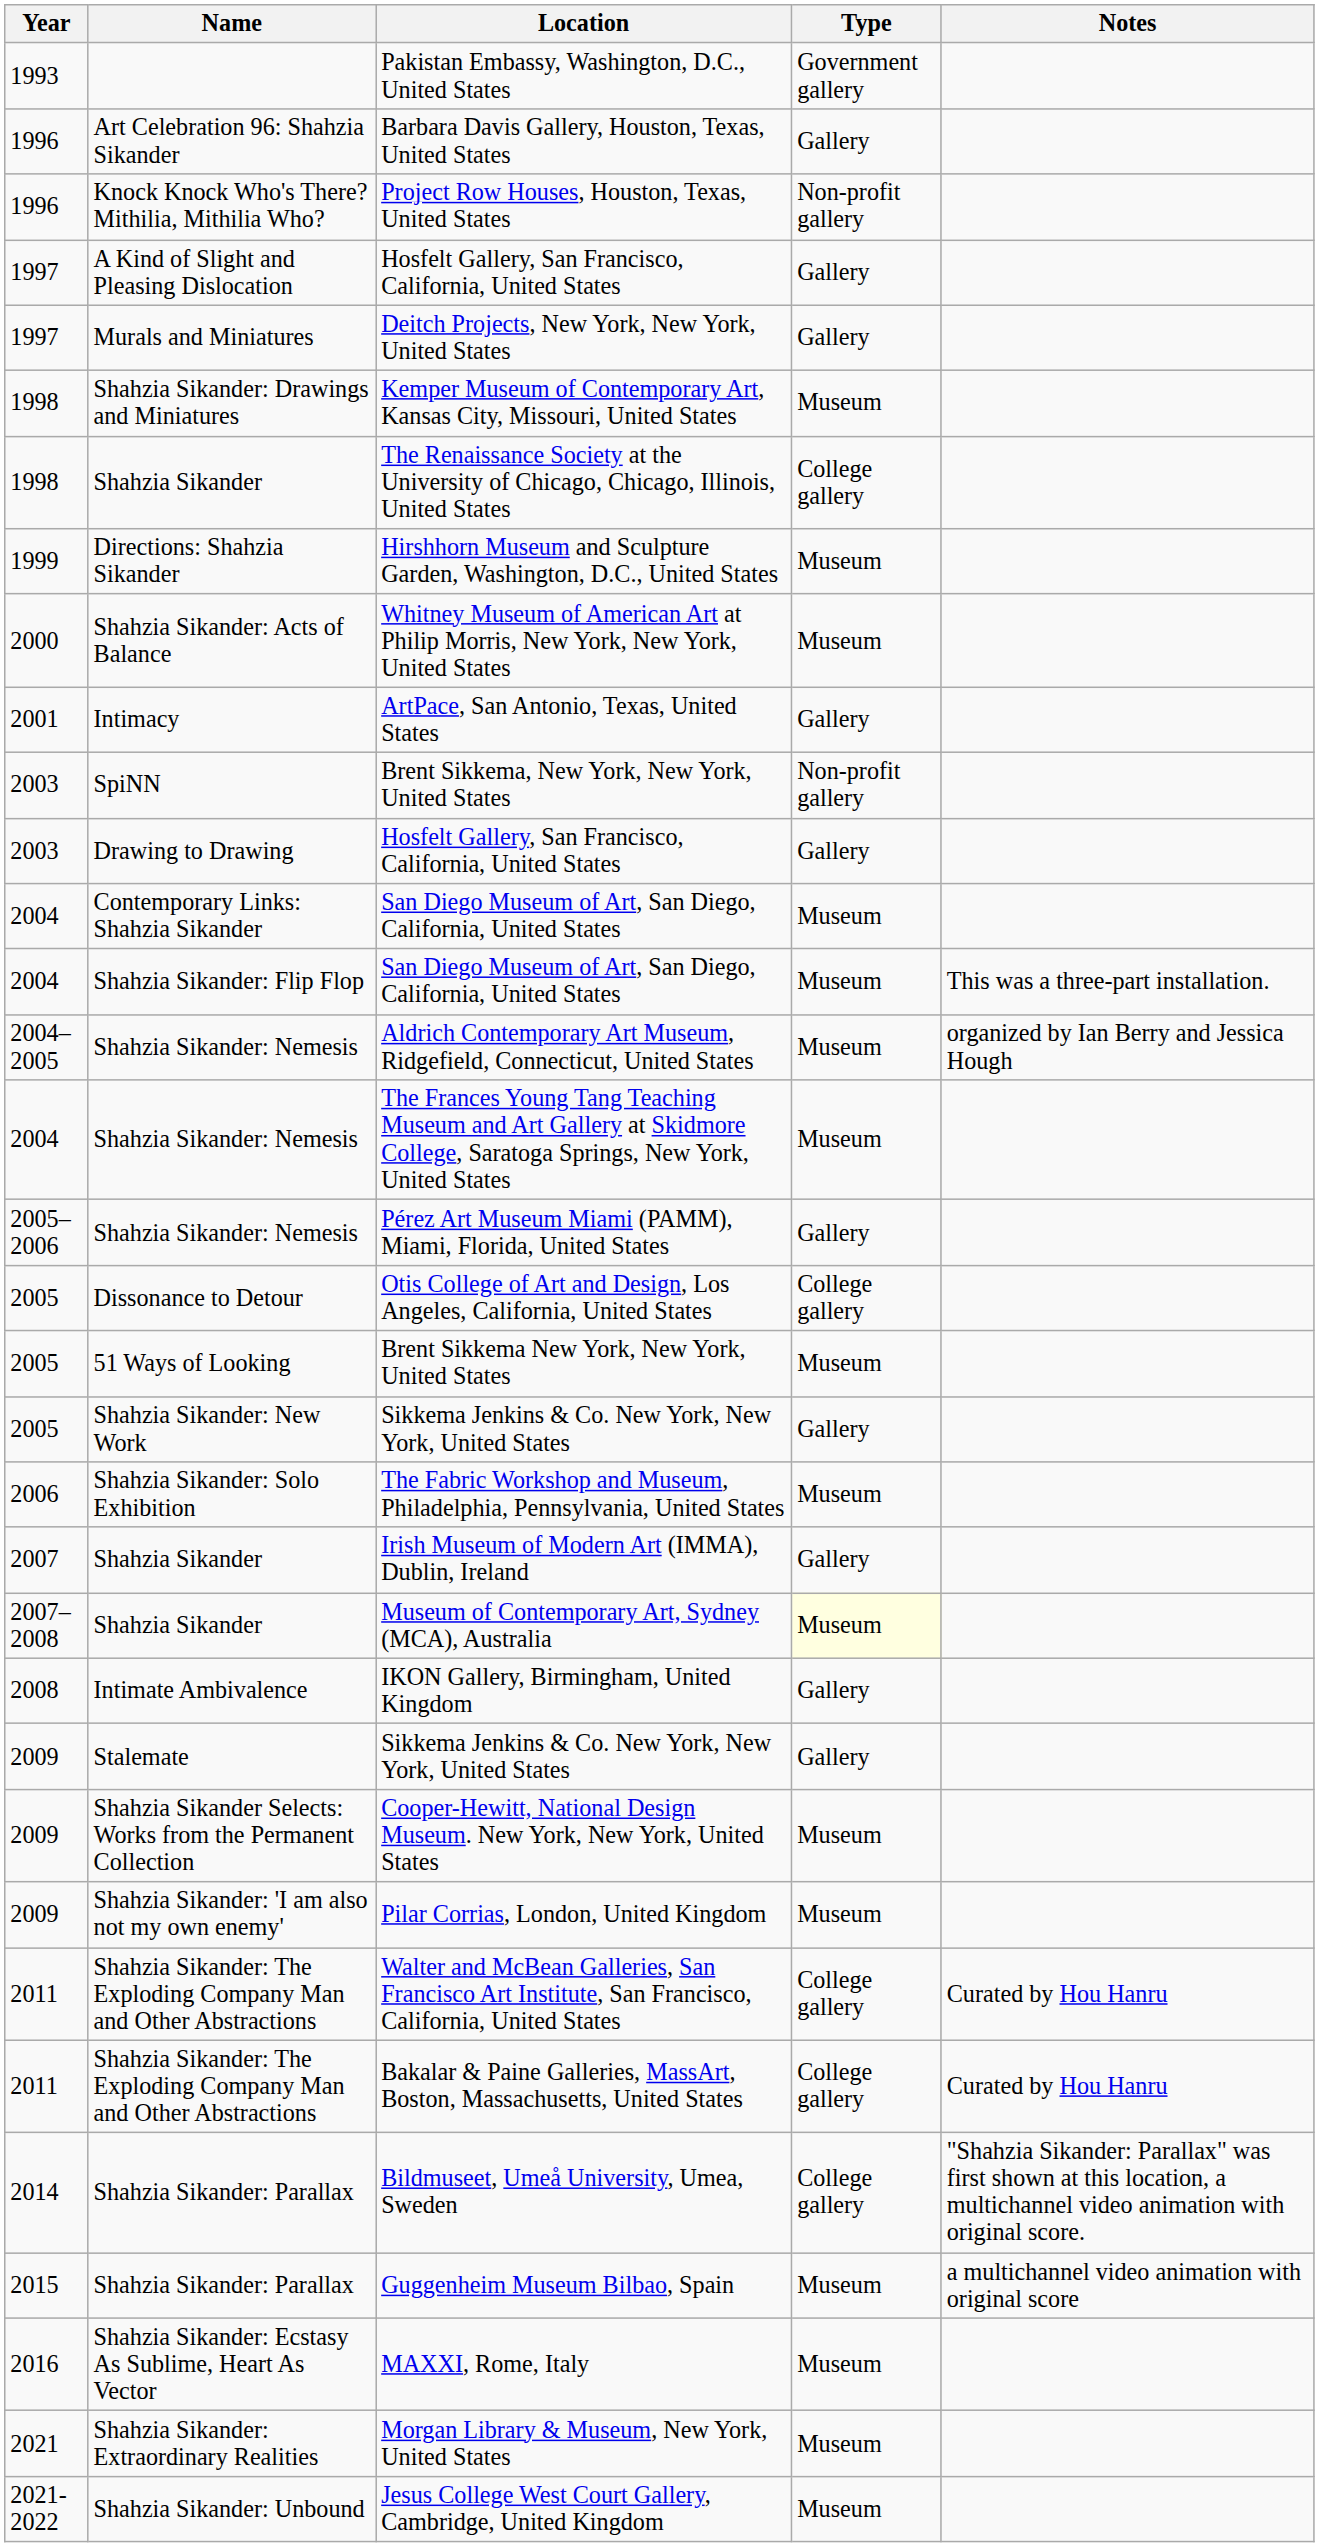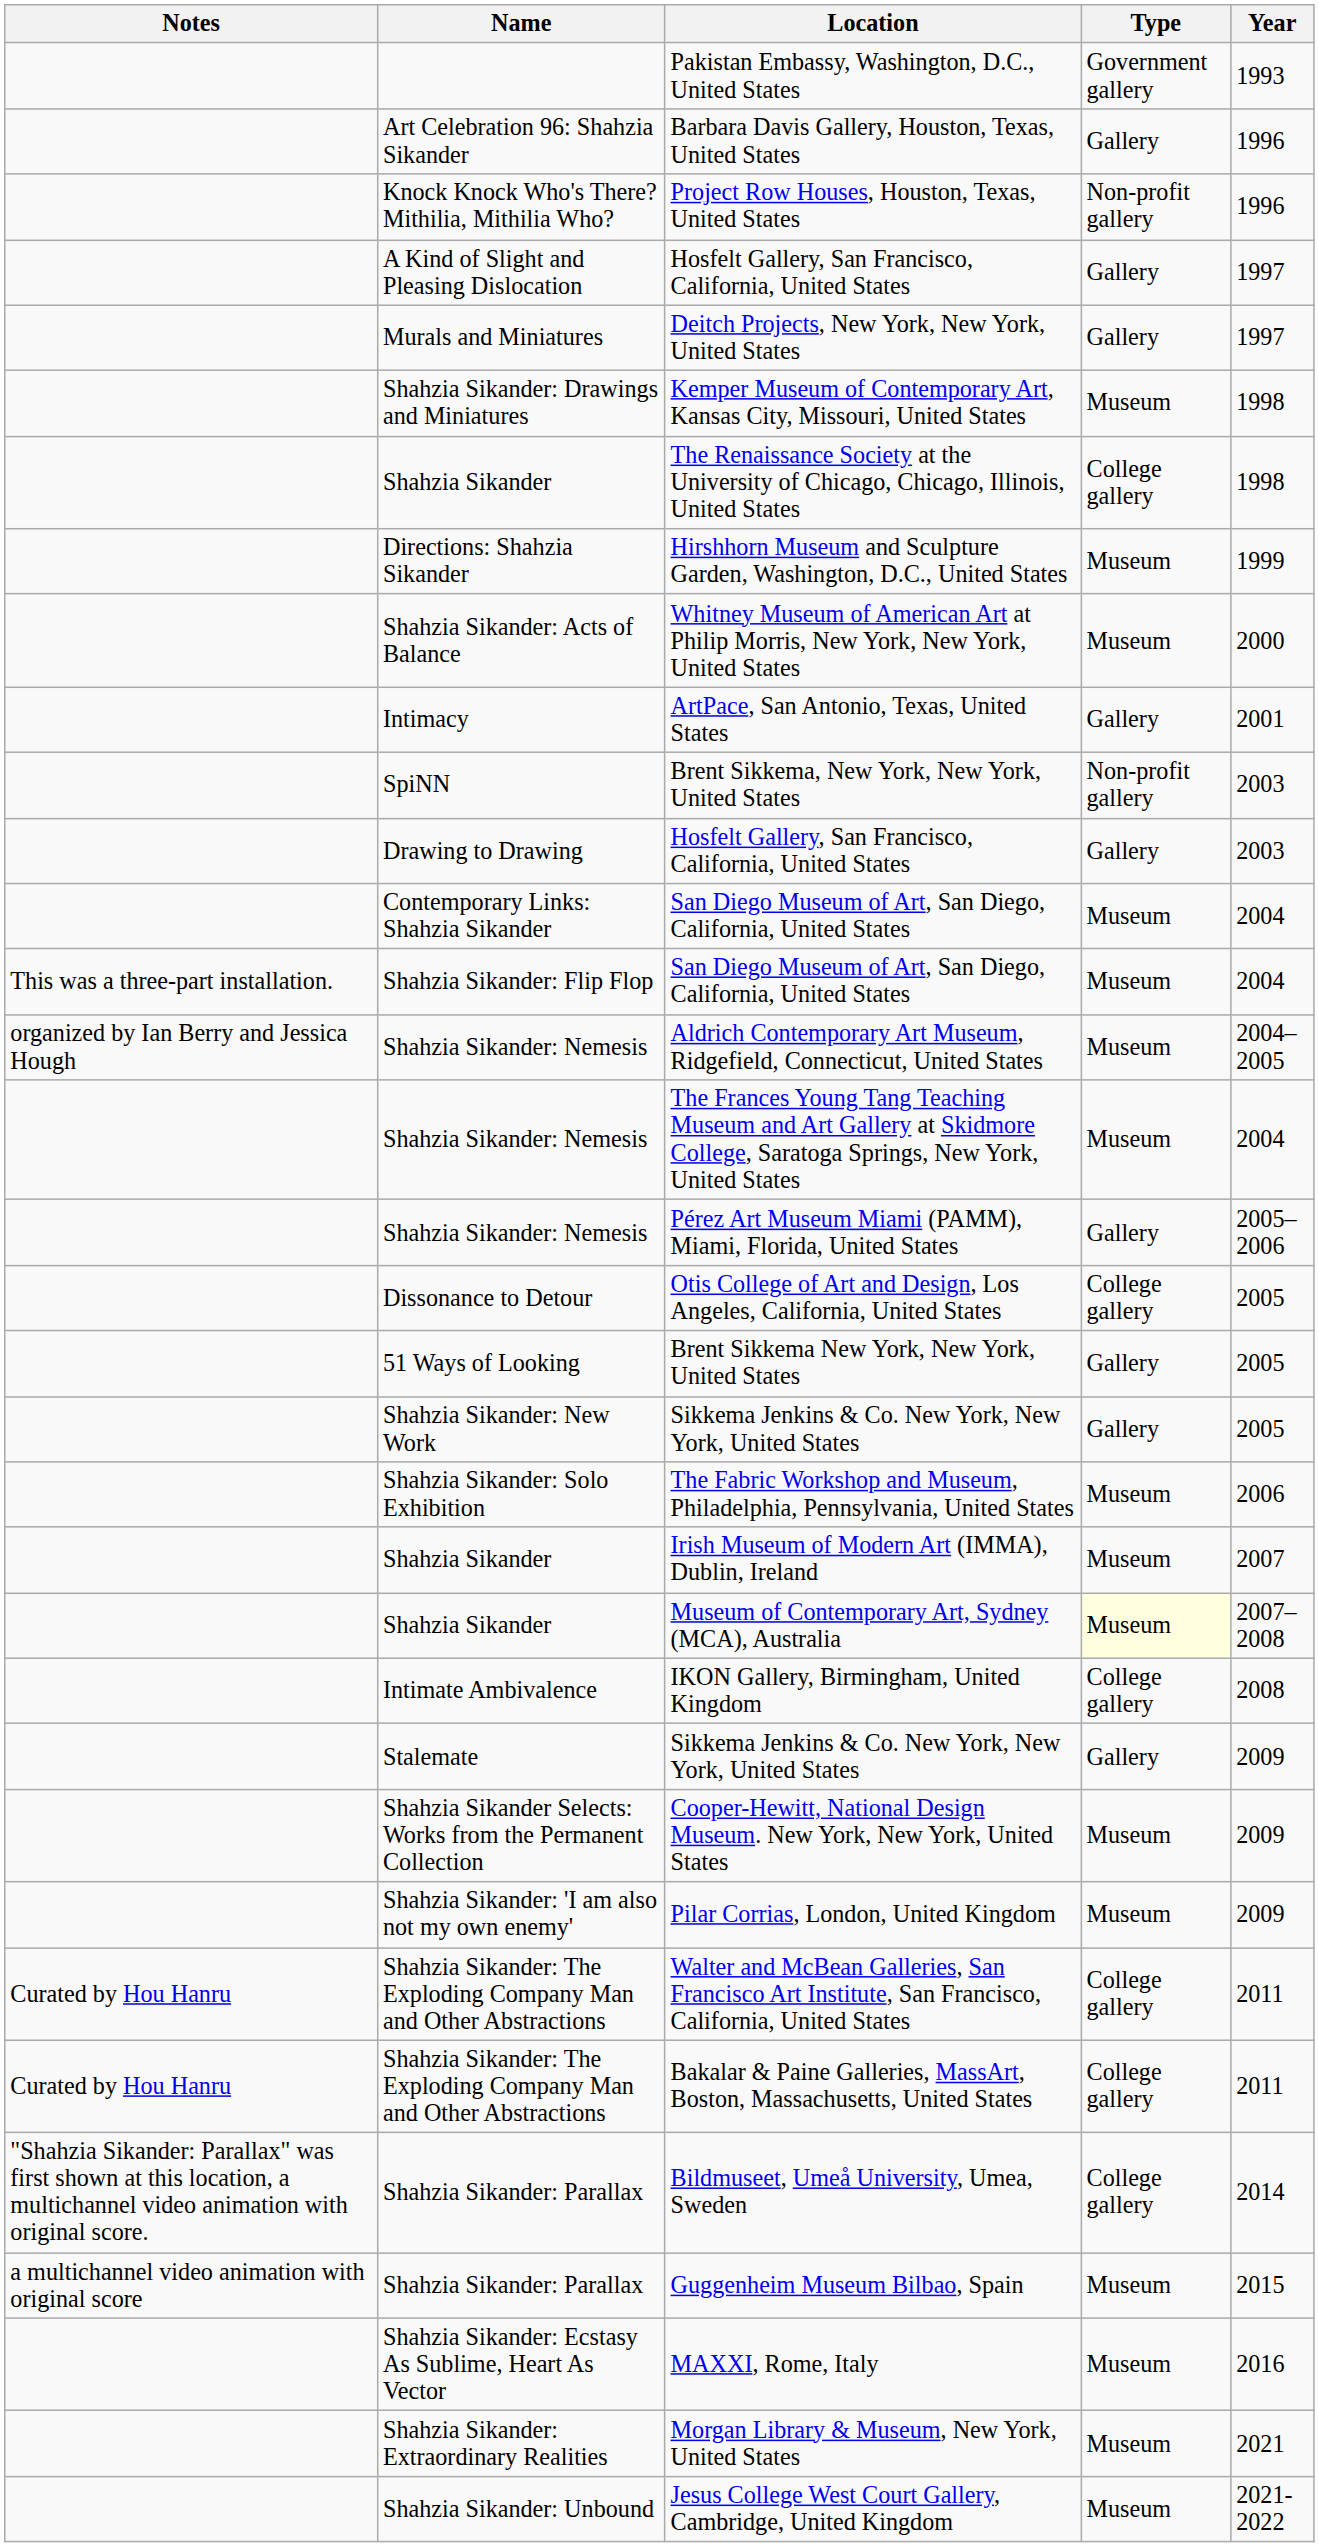columns swapped: Year <-> Notes
Brent Sikkema New York, New York, United States | Type: Museum -> Gallery
Irish Museum of Modern Art (IMMA), Dublin, Ireland | Type: Gallery -> Museum
IKON Gallery, Birmingham, United Kingdom | Type: Gallery -> College gallery
